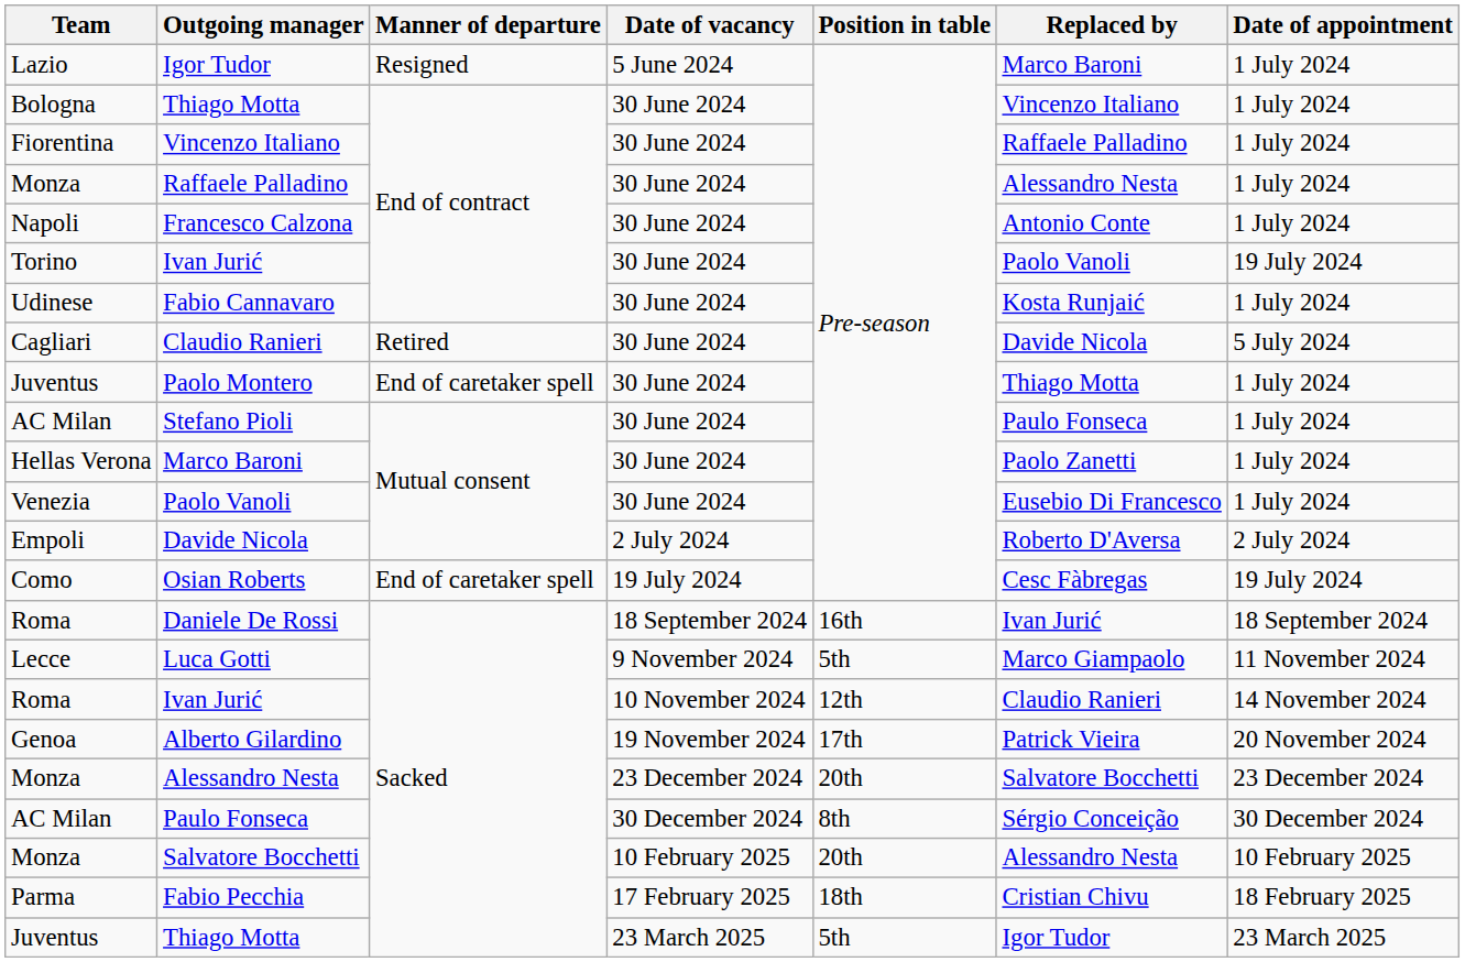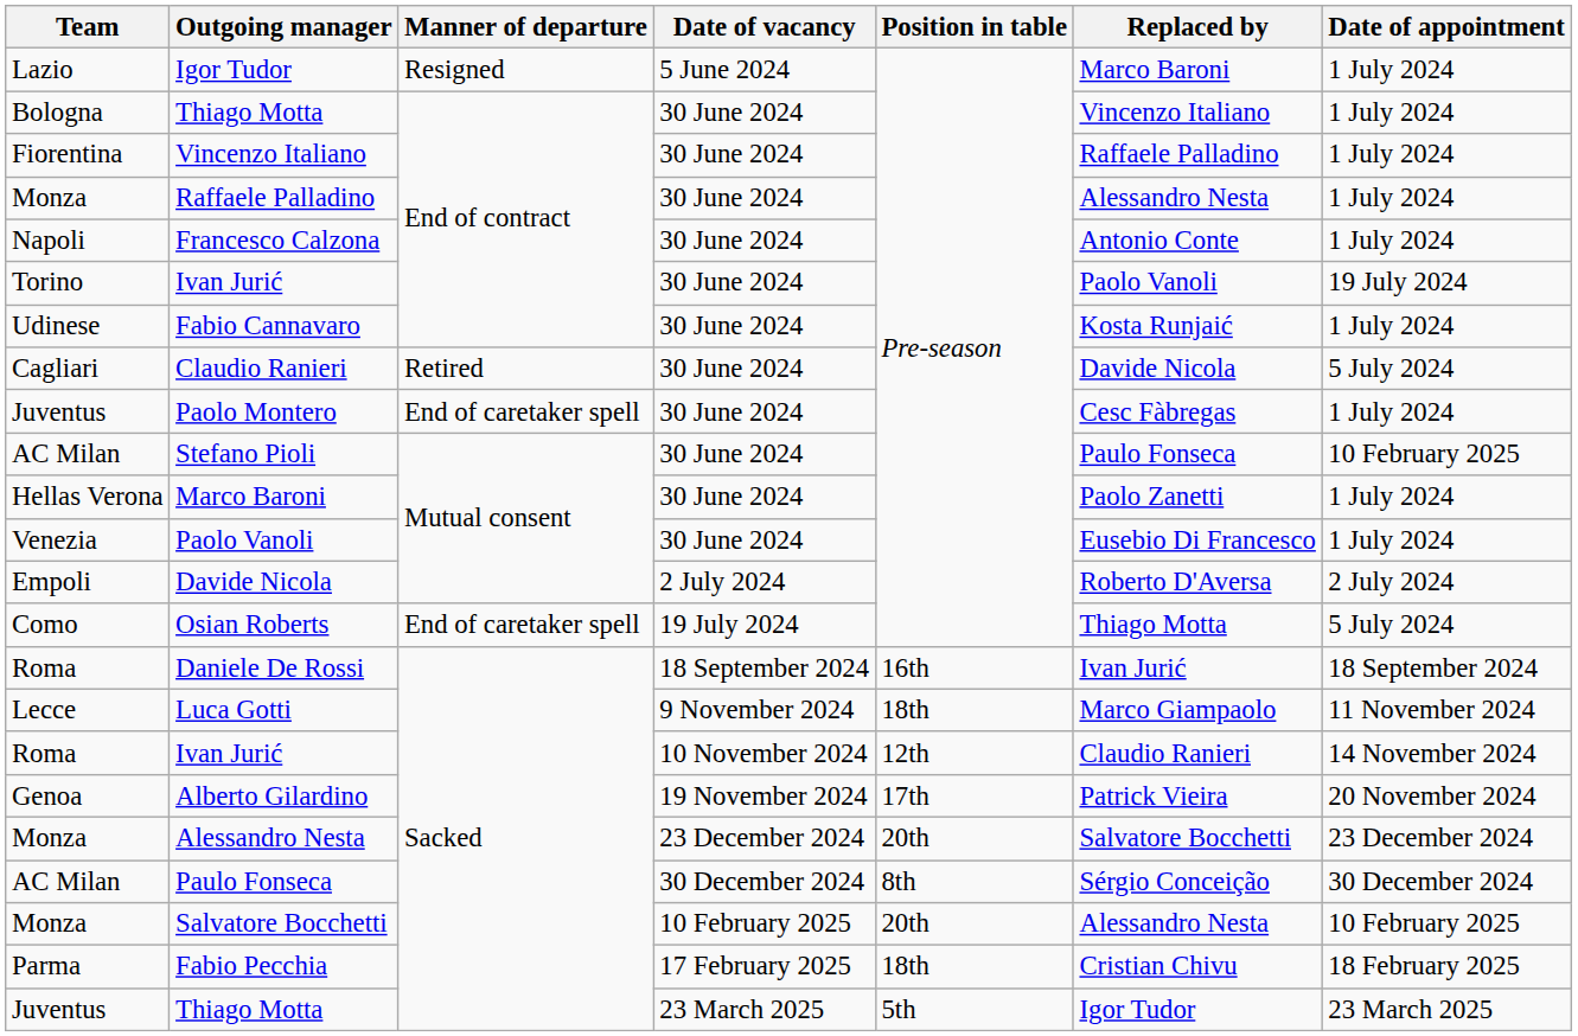Paolo Montero | Replaced by: Thiago Motta -> Cesc Fàbregas
Stefano Pioli | Date of appointment: 1 July 2024 -> 10 February 2025
Osian Roberts | Replaced by: Cesc Fàbregas -> Thiago Motta
Osian Roberts | Date of appointment: 19 July 2024 -> 5 July 2024
Luca Gotti | Position in table: 5th -> 18th
